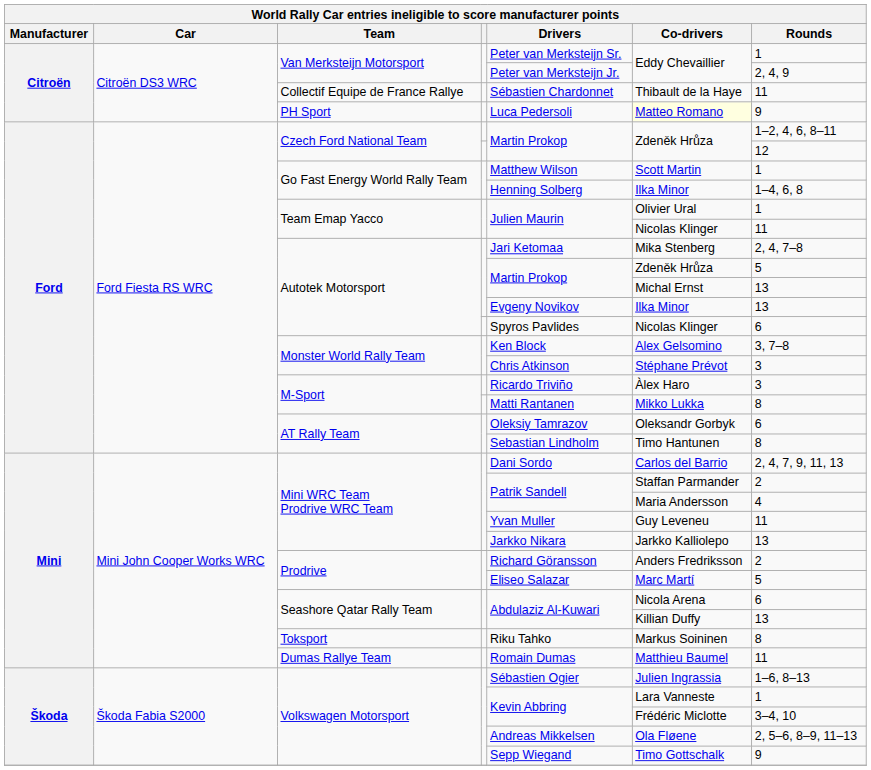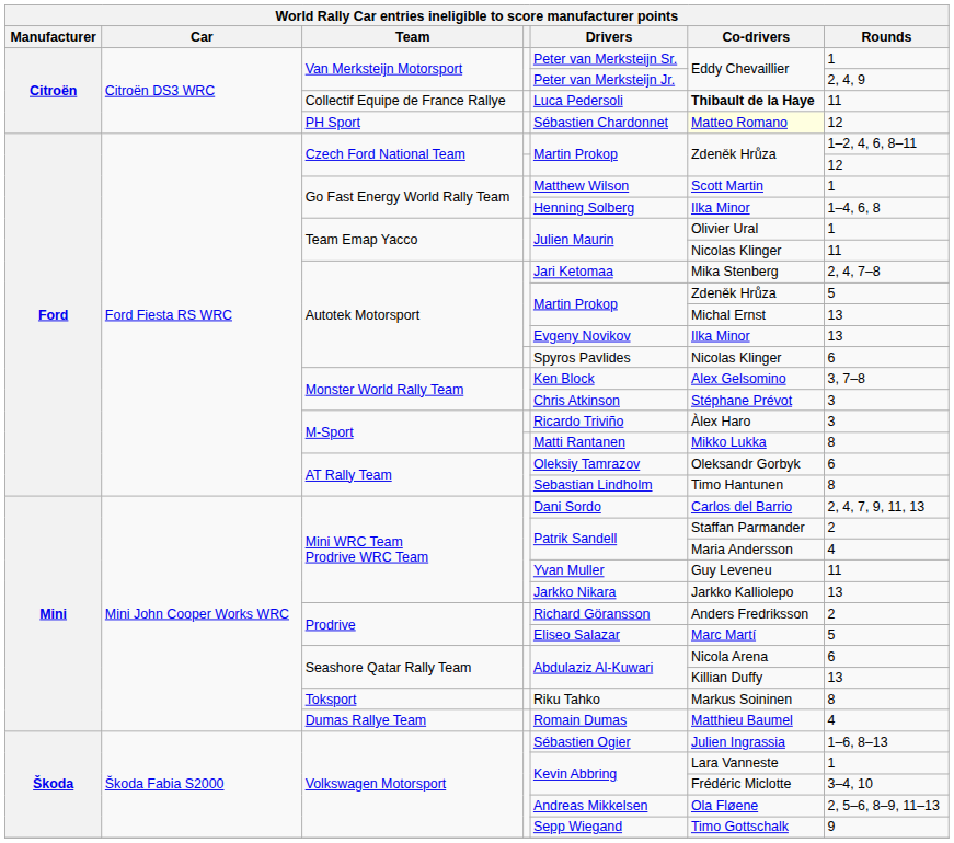Collectif Equipe de France Rallye | Drivers: Sébastien Chardonnet -> Luca Pedersoli
Collectif Equipe de France Rallye | Co-drivers: normal -> bold
PH Sport | Drivers: Luca Pedersoli -> Sébastien Chardonnet
PH Sport | Rounds: 9 -> 12
Dumas Rallye Team | Rounds: 11 -> 4
